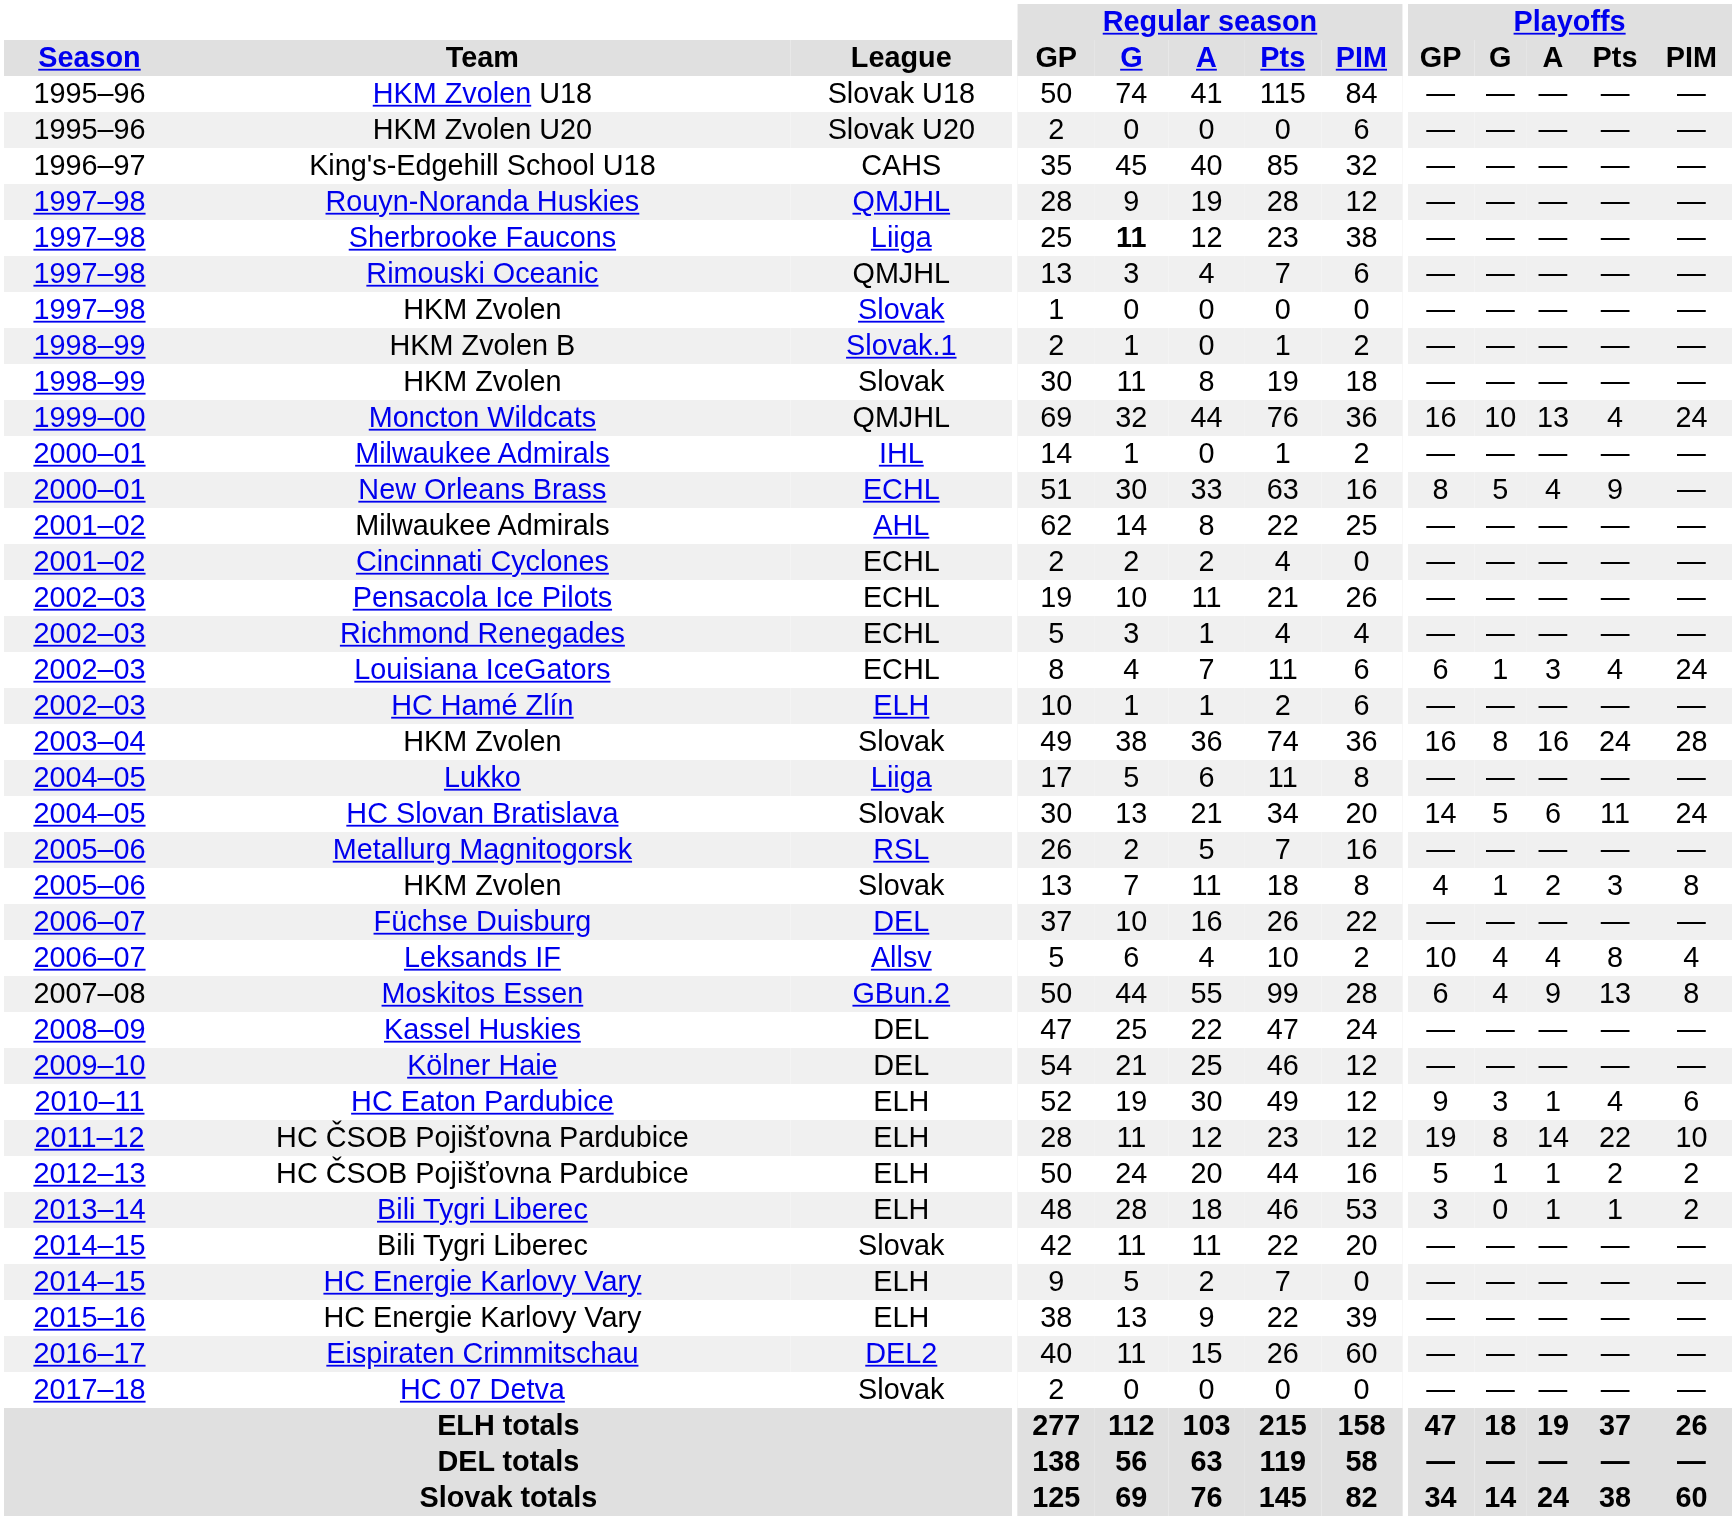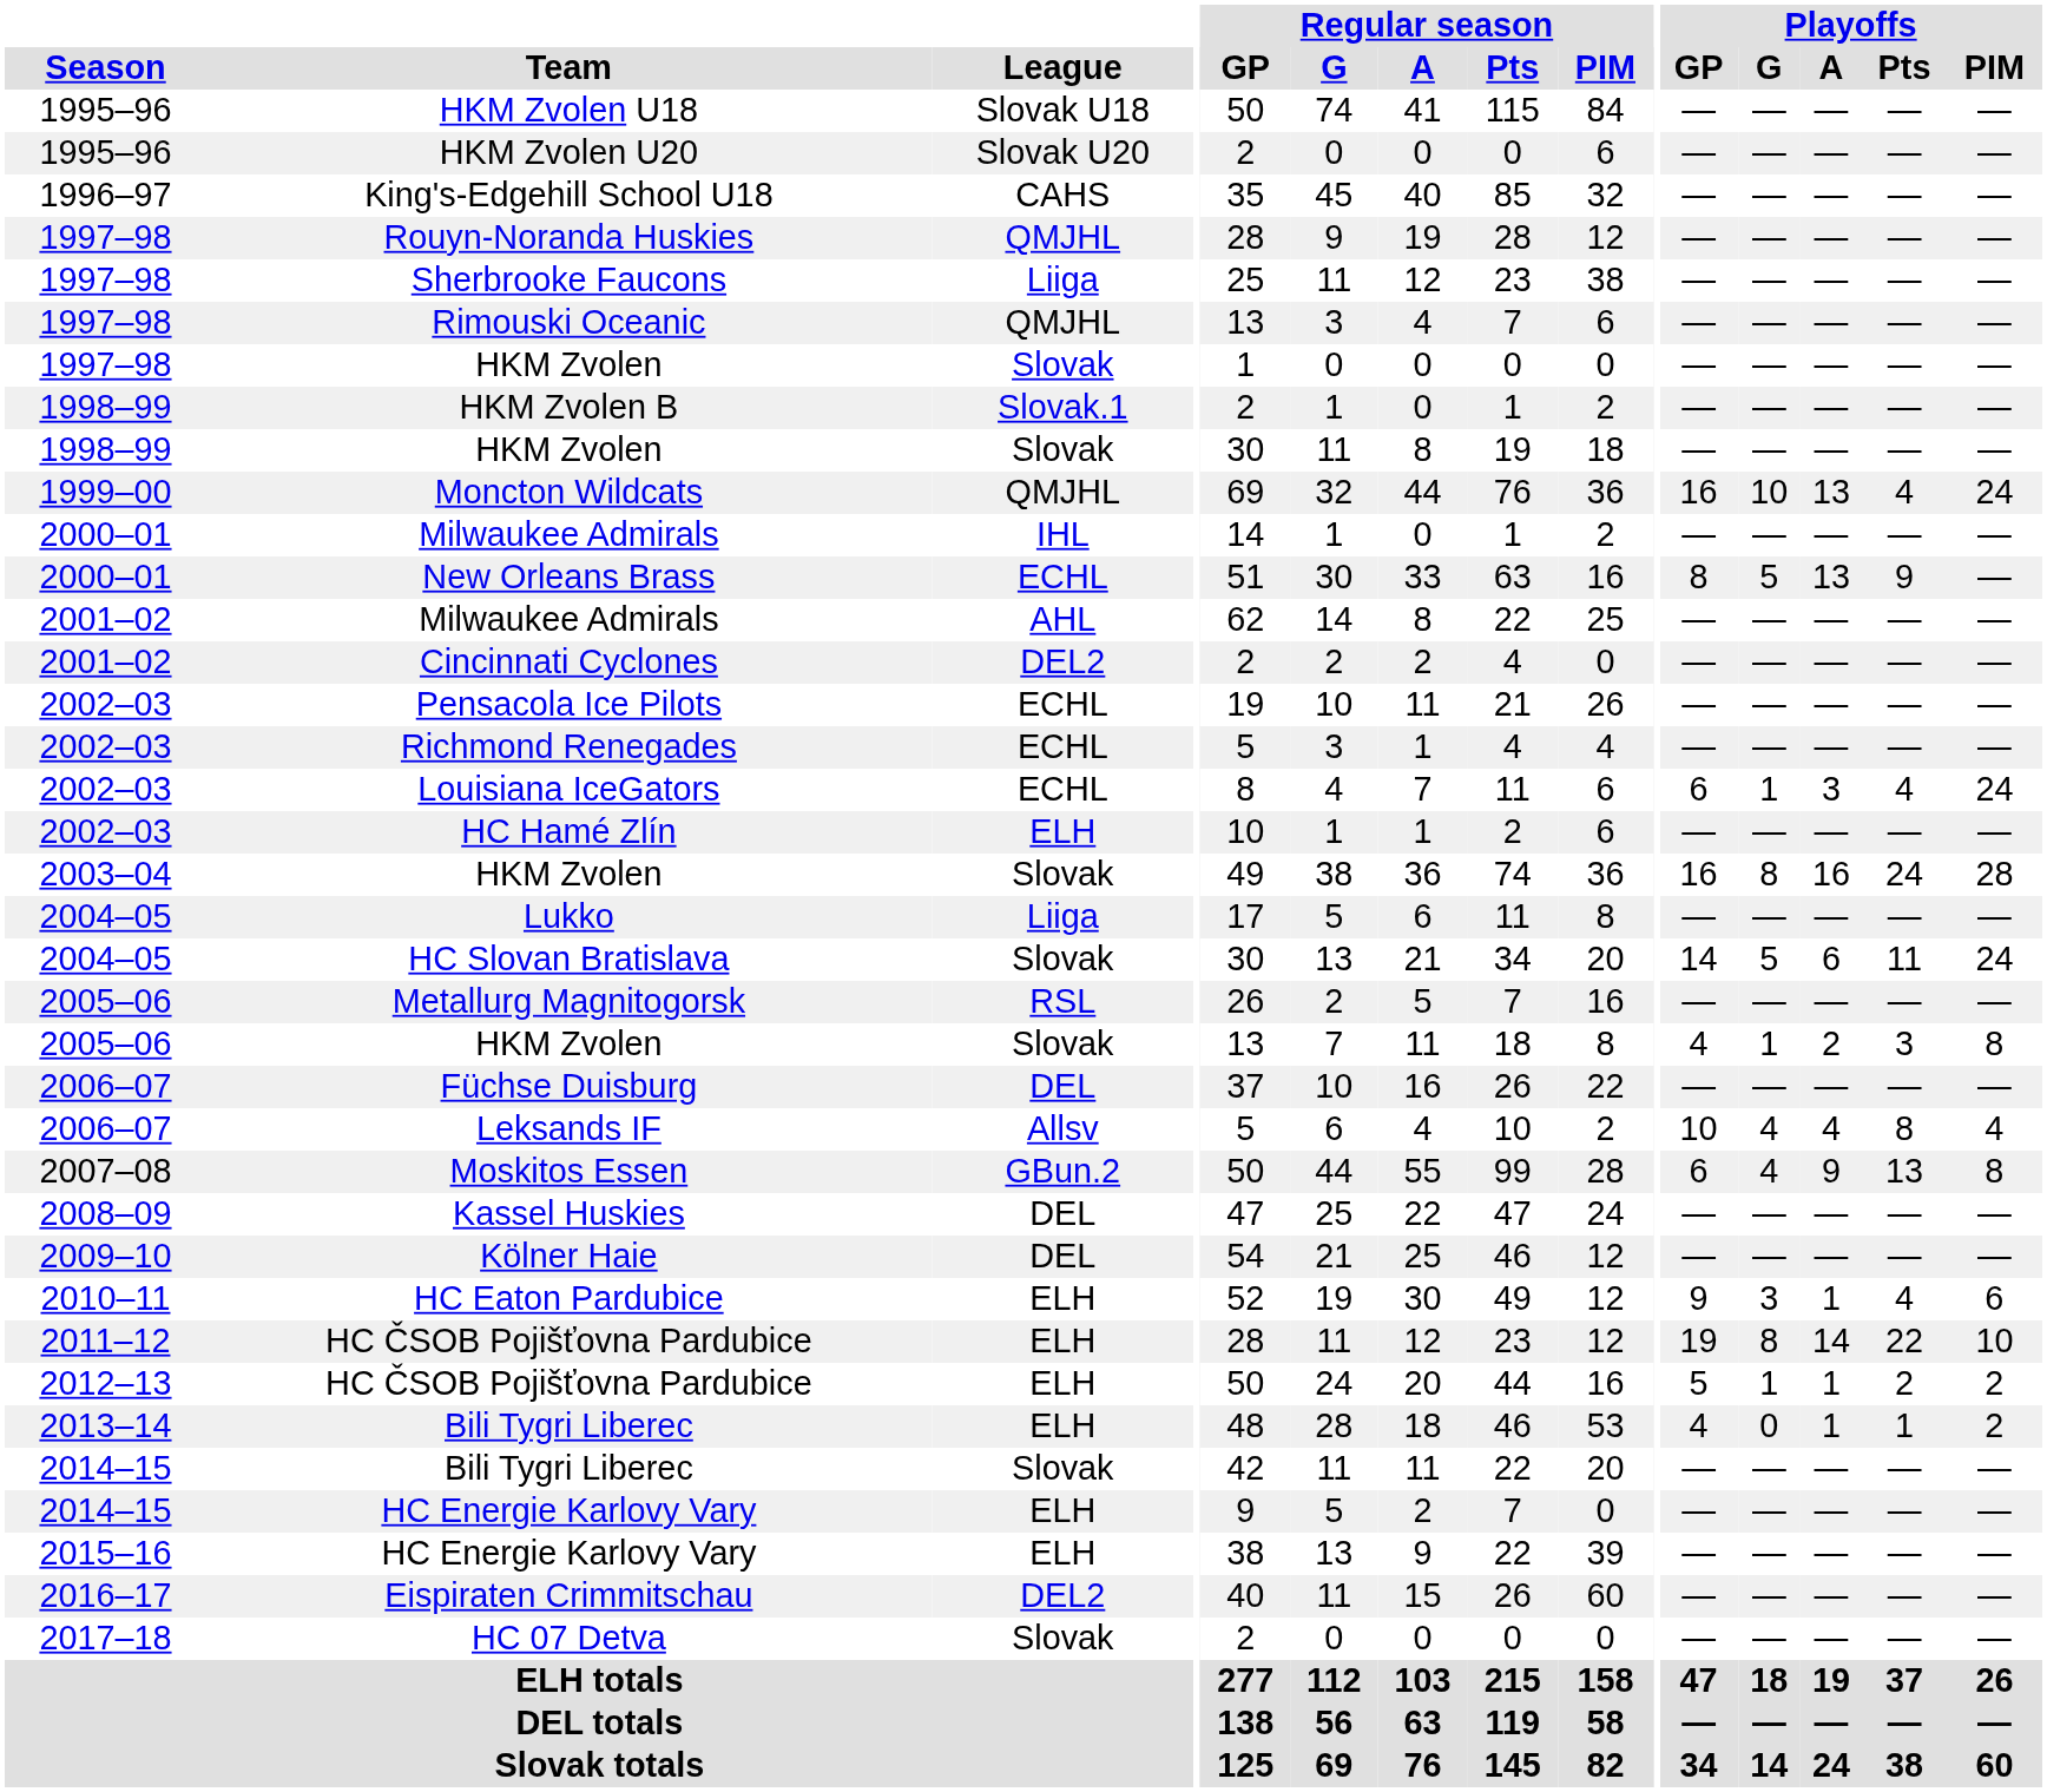Sherbrooke Faucons | Regular season / G: bold -> normal
New Orleans Brass | Playoffs / A: 4 -> 13
Cincinnati Cyclones | League: ECHL -> DEL2
2013–14 / Bili Tygri Liberec | Playoffs / GP: 3 -> 4
